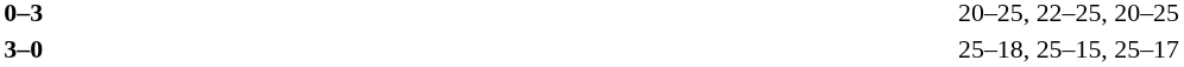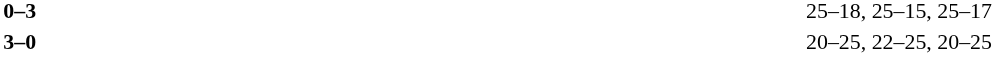0–3 | column 4: 20–25, 22–25, 20–25 -> 25–18, 25–15, 25–17
3–0 | column 4: 25–18, 25–15, 25–17 -> 20–25, 22–25, 20–25
